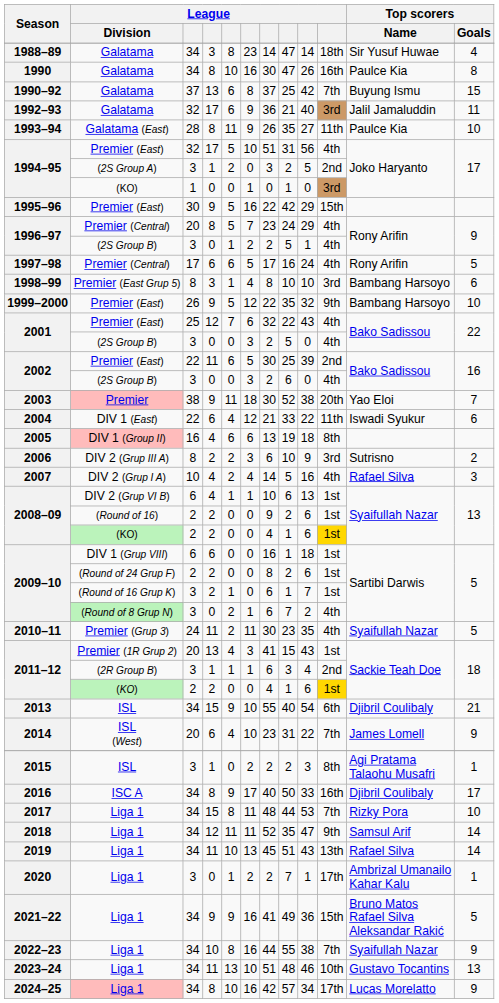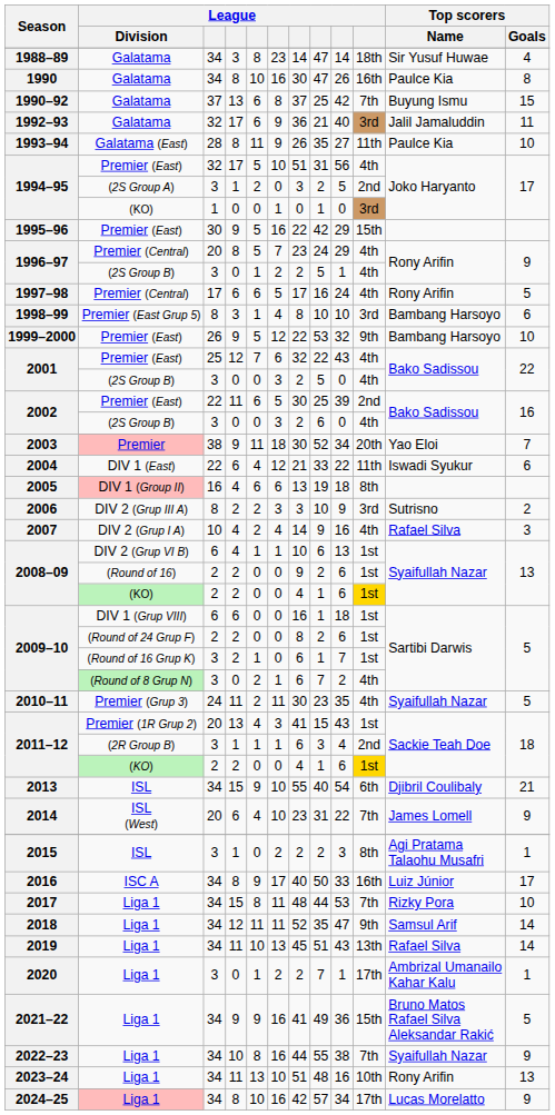1999–2000 | column 8: 35 -> 53
2003 | column 9: 38 -> 34
2006 | column 7: 6 -> 3
2007 | column 8: 5 -> 9
2016 | Top scorers / Name: Djibril Coulibaly -> Luiz Júnior
2023–24 | column 9: 46 -> 16
2023–24 | Top scorers / Name: Gustavo Tocantins -> Rony Arifin
